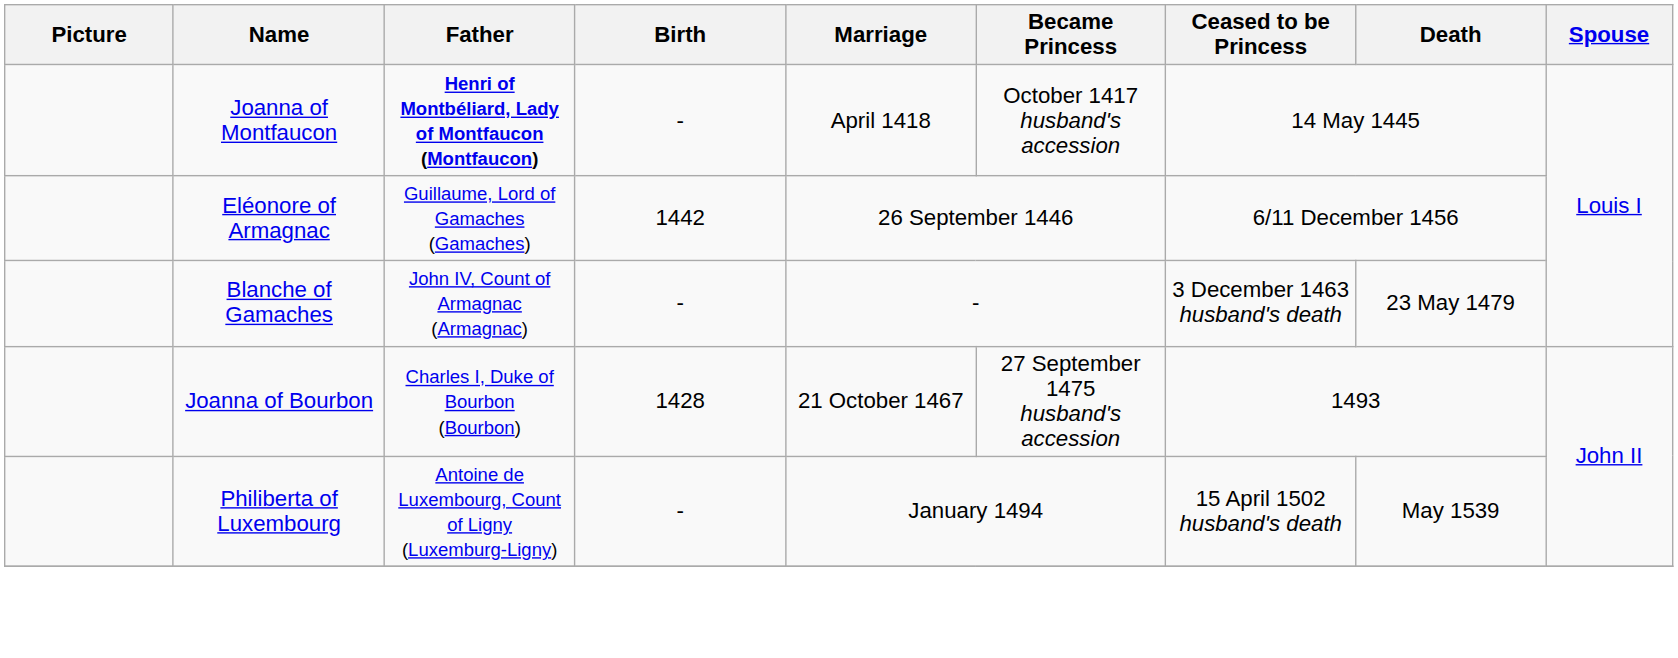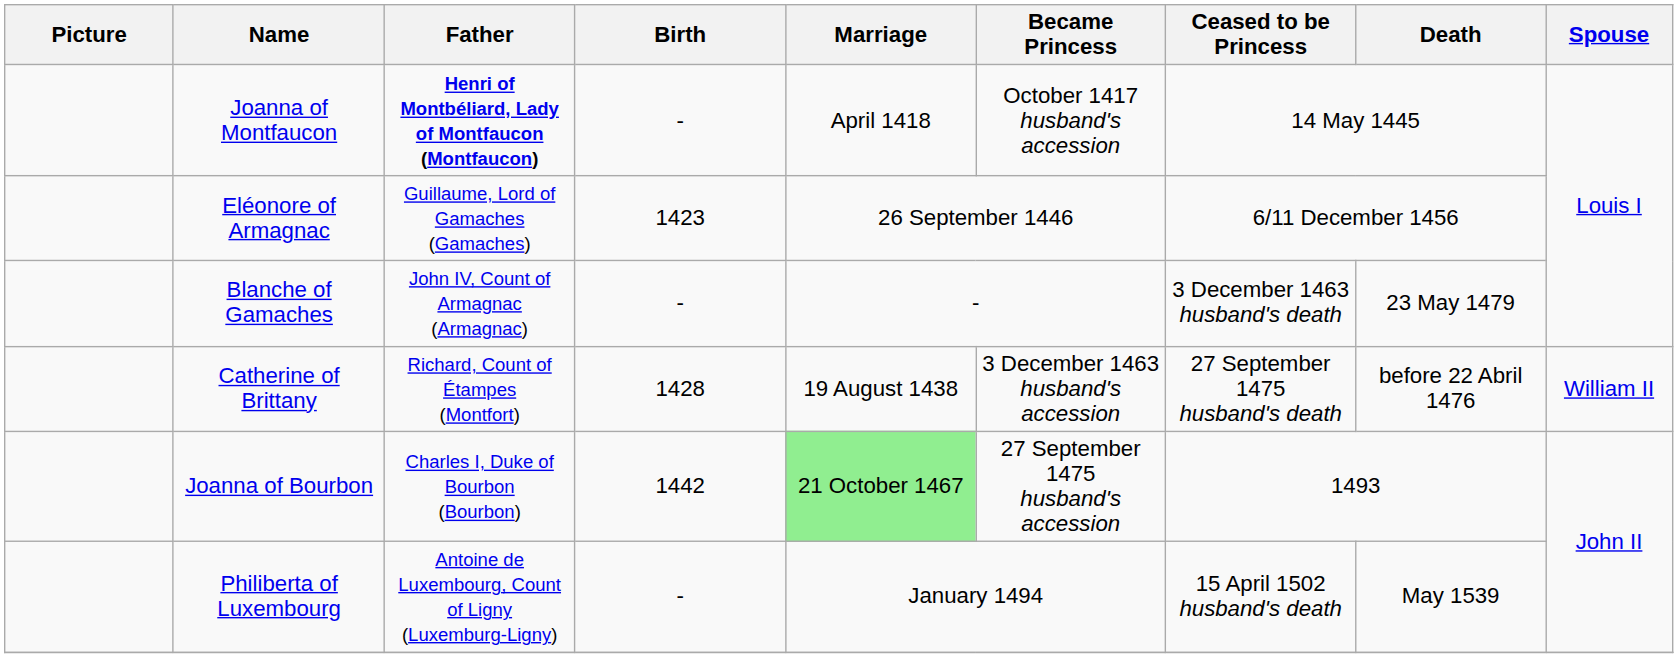Eléonore of Armagnac | Birth: 1442 -> 1423
+ row: Catherine of Brittany | Richard, Count of Étampes (Montfort) | 1428 | 19 August 1438 | 3 December 1463 husband's accession | 27 September 1475 husband's death | before 22 Abril 1476 | William II
Joanna of Bourbon | Birth: 1428 -> 1442
Joanna of Bourbon | Marriage: no background -> lightgreen background
